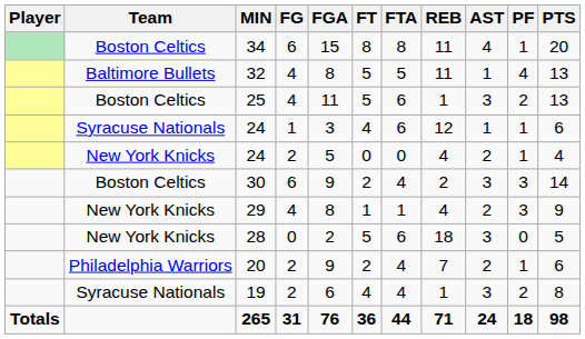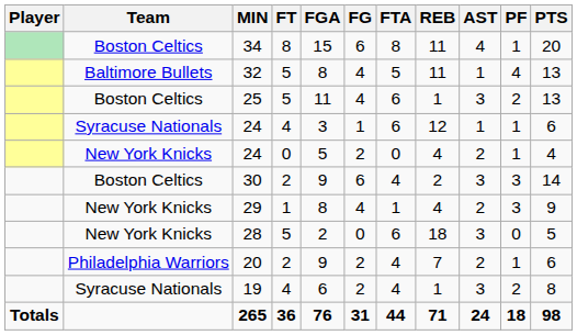columns swapped: FG <-> FT
